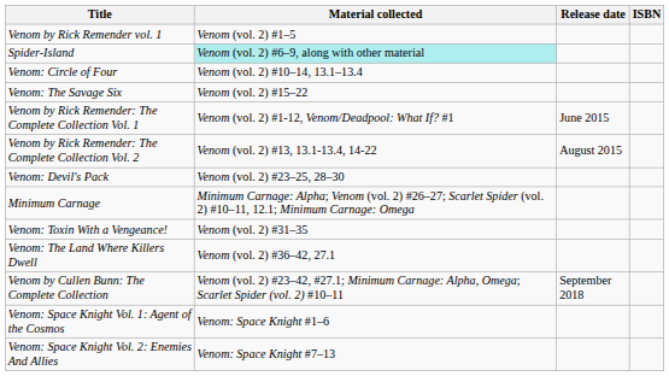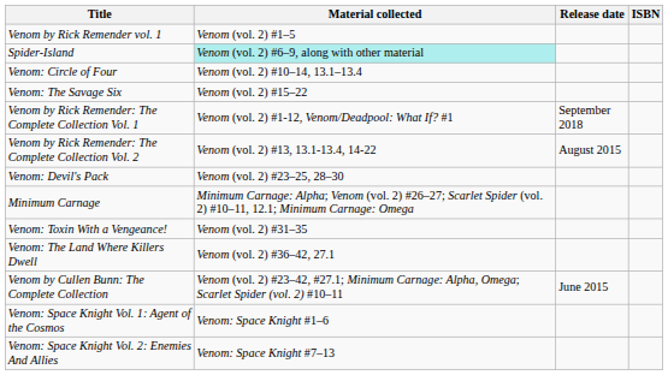Venom by Rick Remender: The Complete Collection Vol. 1 | Release date: June 2015 -> September 2018
Venom by Cullen Bunn: The Complete Collection | Release date: September 2018 -> June 2015
